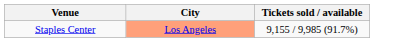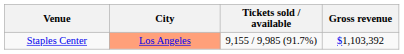+ column: Gross revenue | $1,103,392
